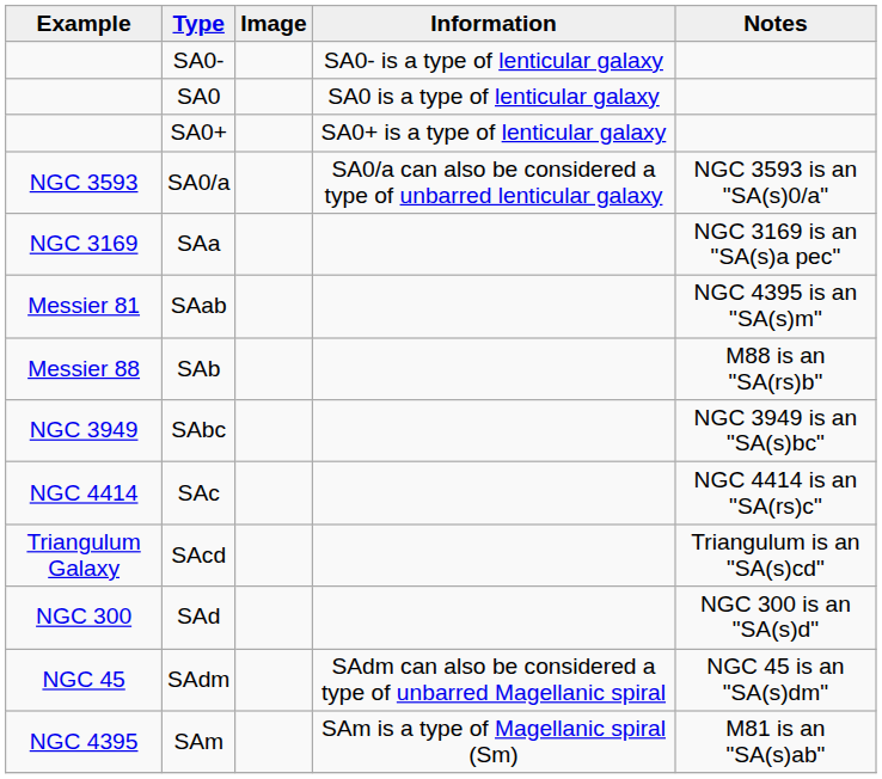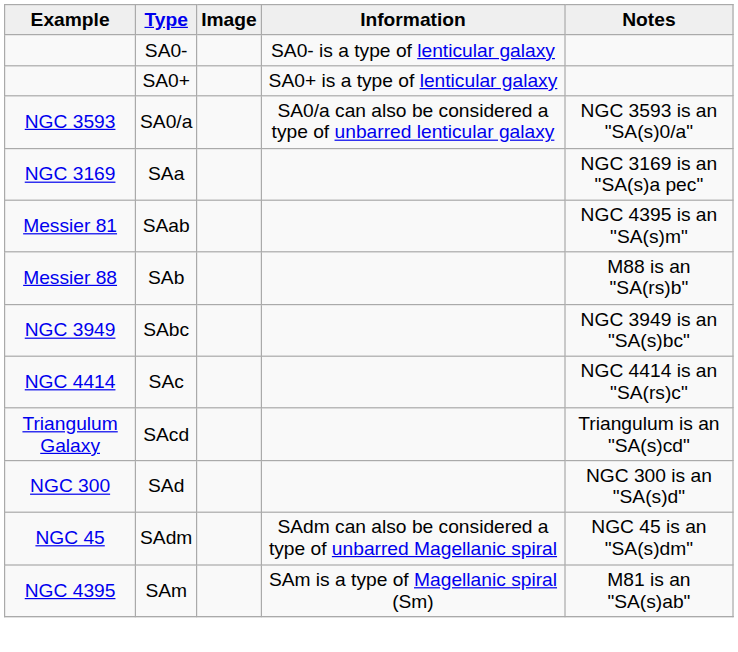- row: SA0 | SA0 is a type of lenticular galaxy
